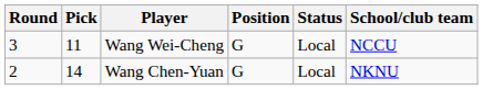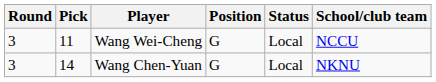Wang Chen-Yuan | Round: 2 -> 3
